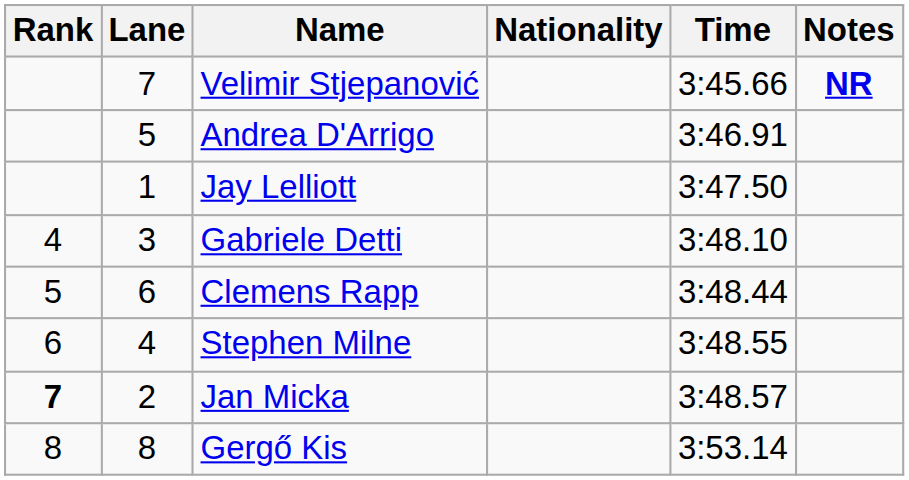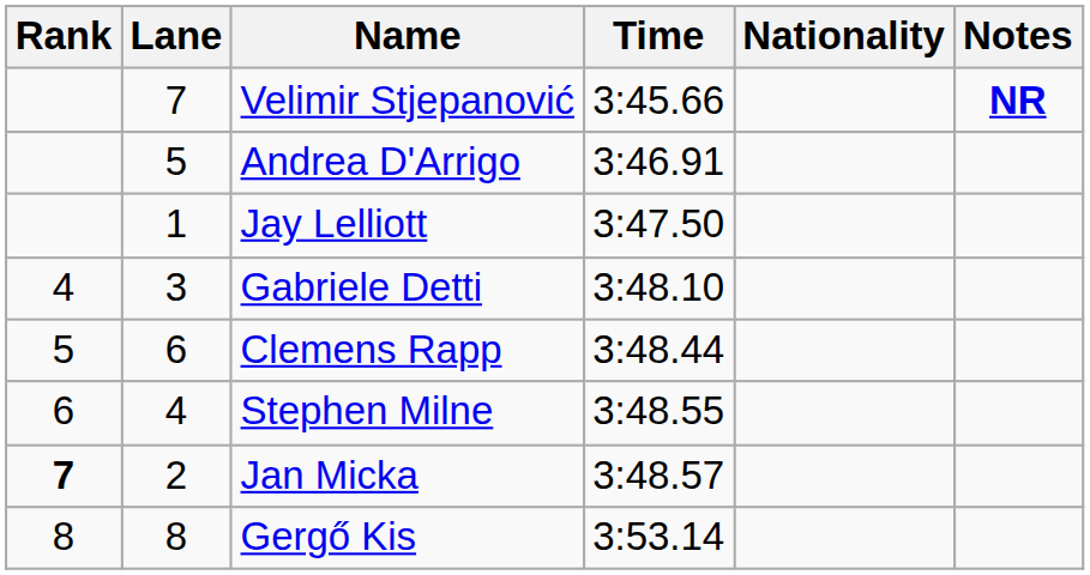columns swapped: Nationality <-> Time
